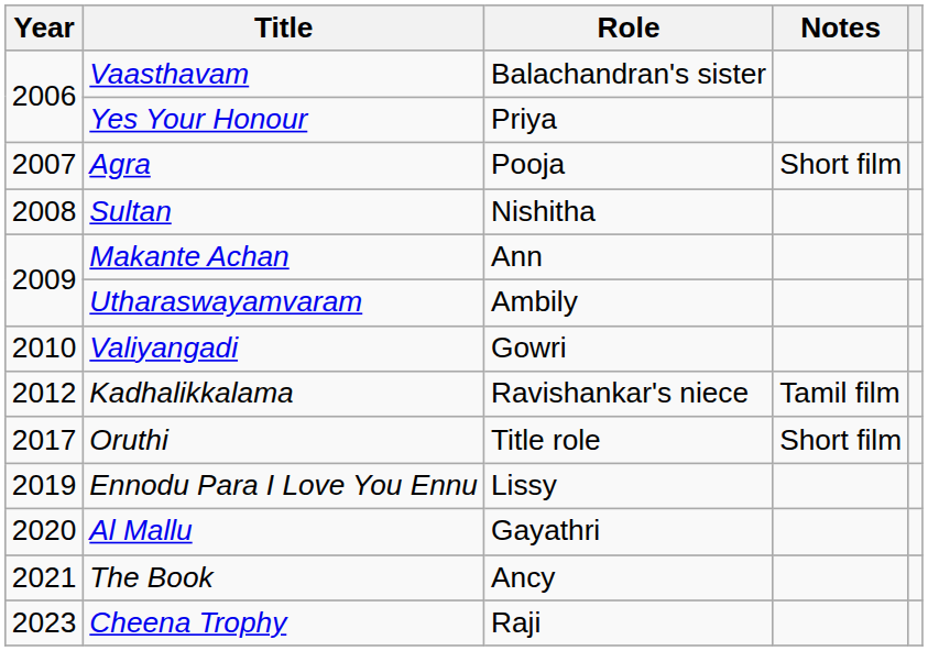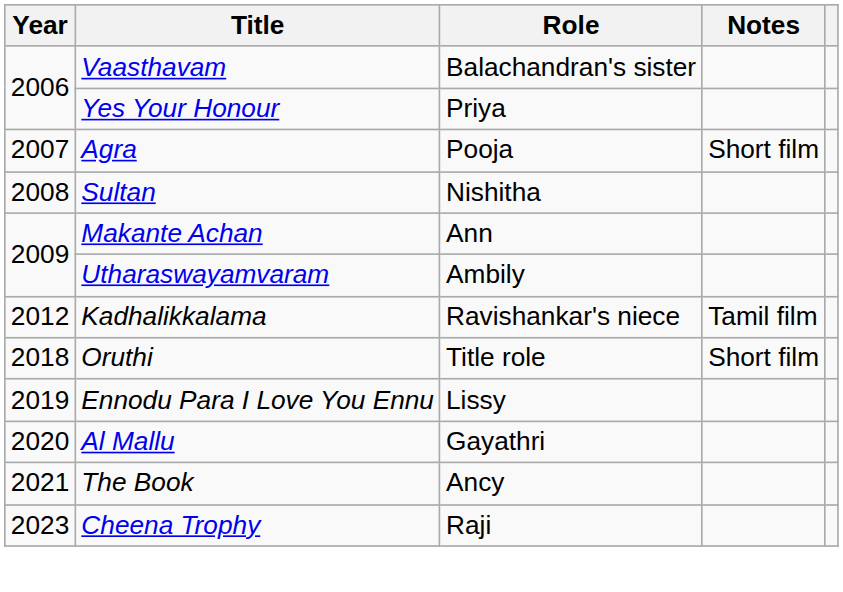- row: 2010 | Valiyangadi | Gowri
Oruthi | Year: 2017 -> 2018
